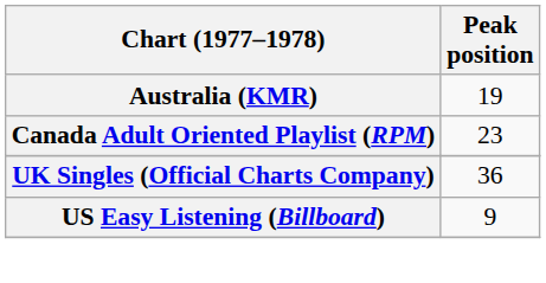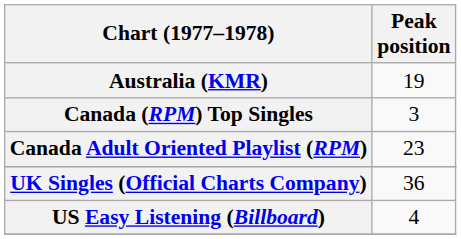+ row: Canada (RPM) Top Singles | 3
US Easy Listening (Billboard) | Peak position: 9 -> 4
